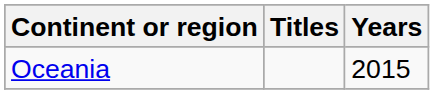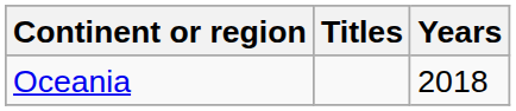Oceania | Years: 2015 -> 2018
